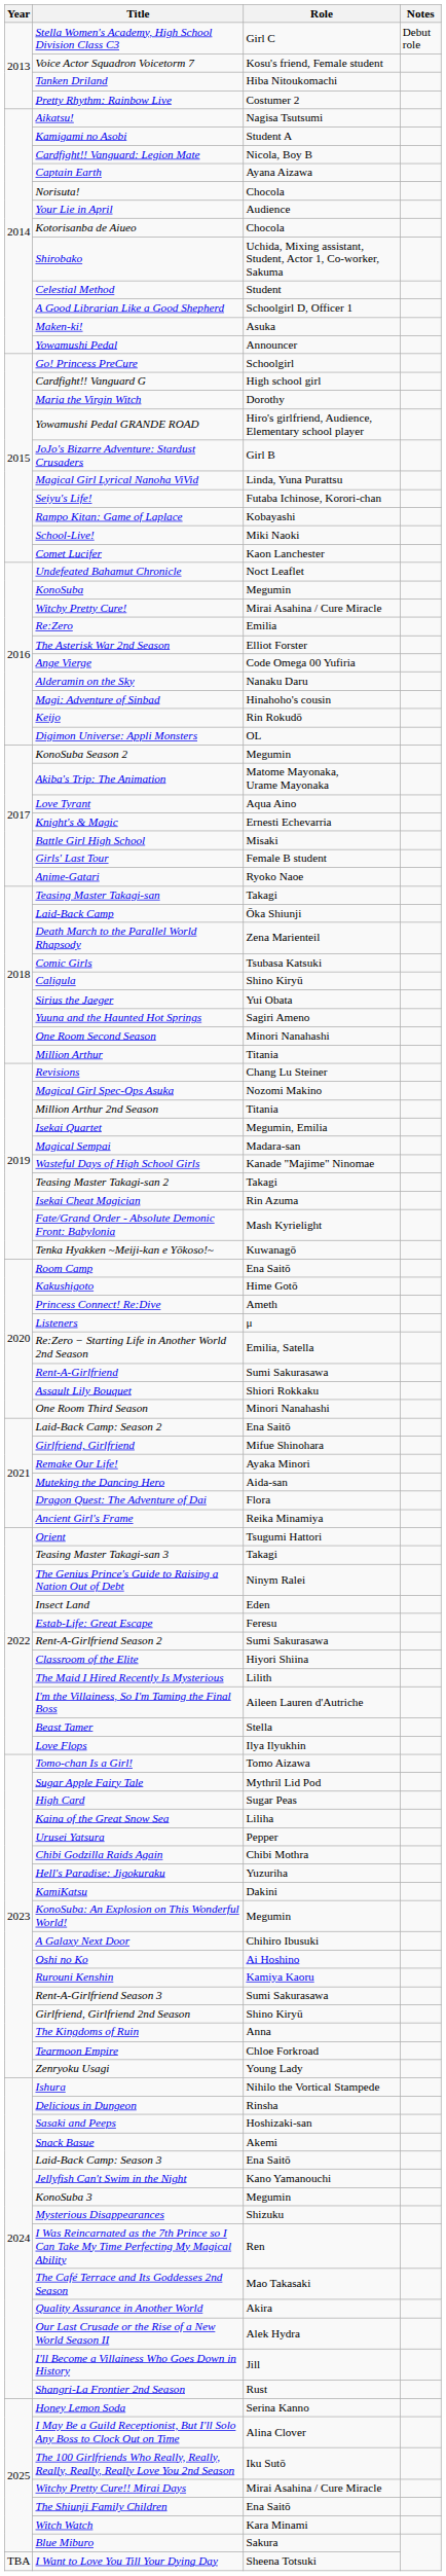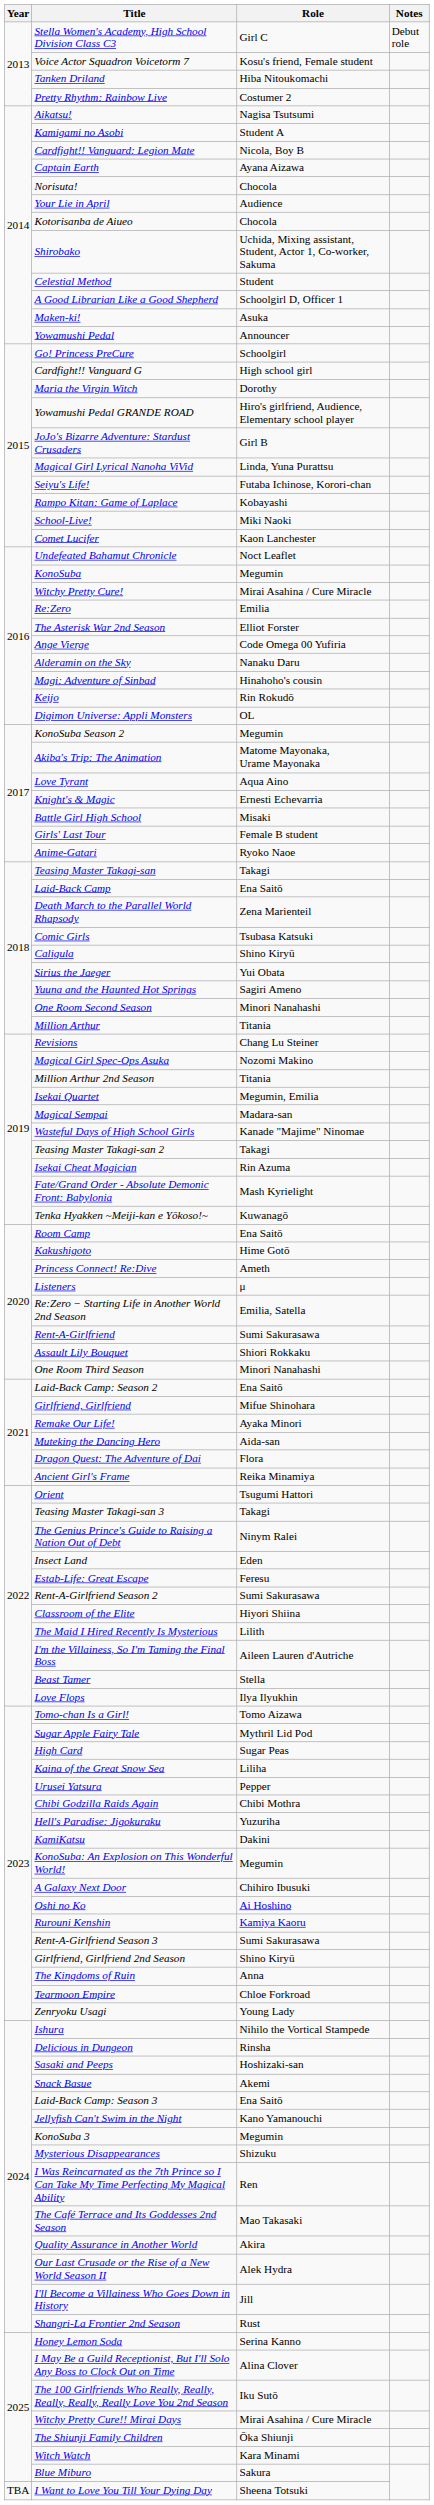Laid-Back Camp | Role: Ōka Shiunji -> Ena Saitō
The Shiunji Family Children | Role: Ena Saitō -> Ōka Shiunji
